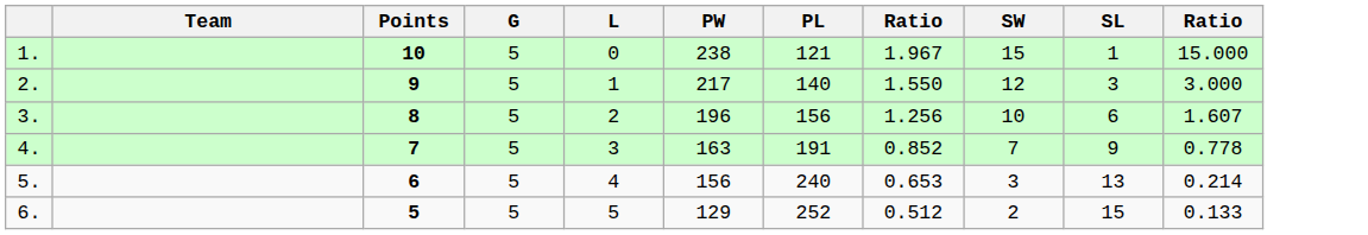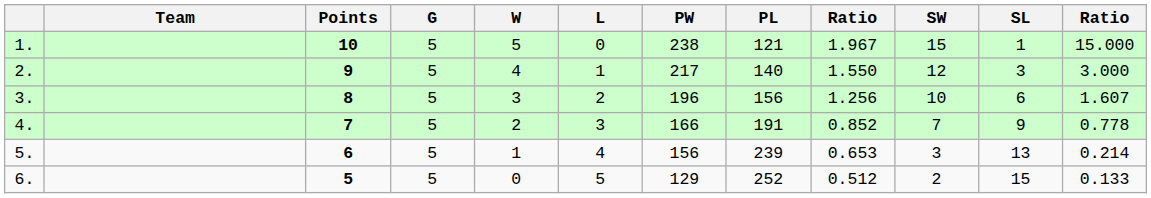+ column: W | 5 | 4 | 3 | 2 | 1 | 0
4. | PW: 163 -> 166
5. | PL: 240 -> 239
